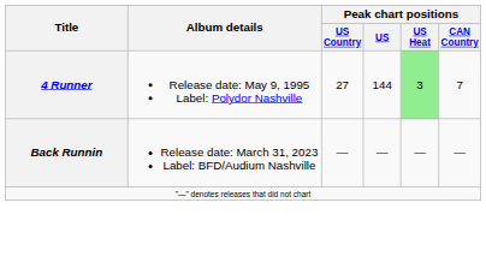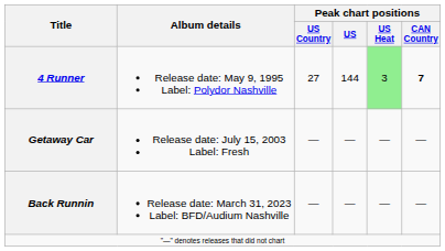4 Runner | Peak chart positions / CAN Country: normal -> bold
+ row: Getaway Car | Release date: July 15, 2003 Label: Fresh | — | — | — | —
